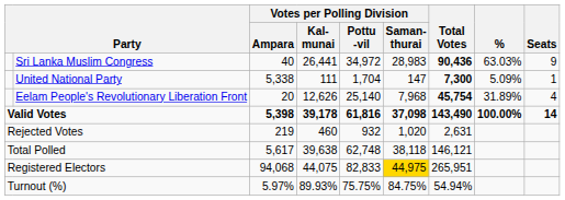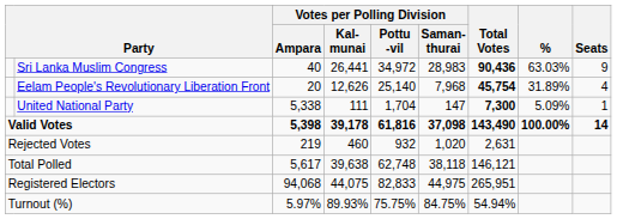rows swapped: Eelam People's Revolutionary Liberation Front <-> United National Party
Registered Electors | Votes per Polling Division / Saman- thurai: gold background -> no background
